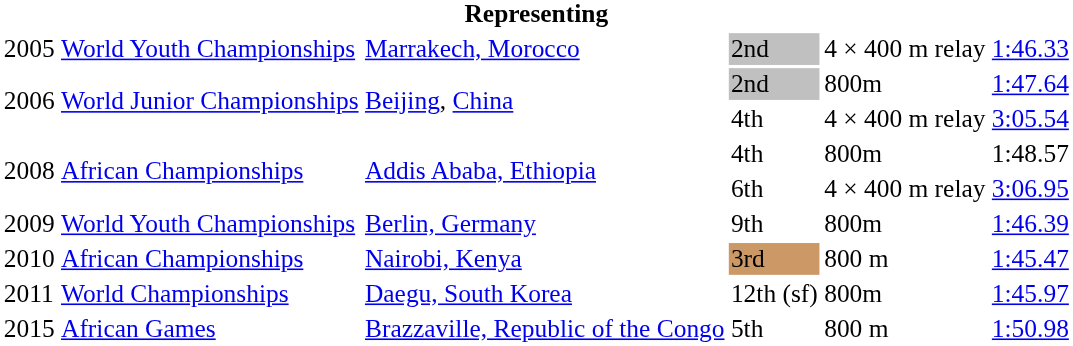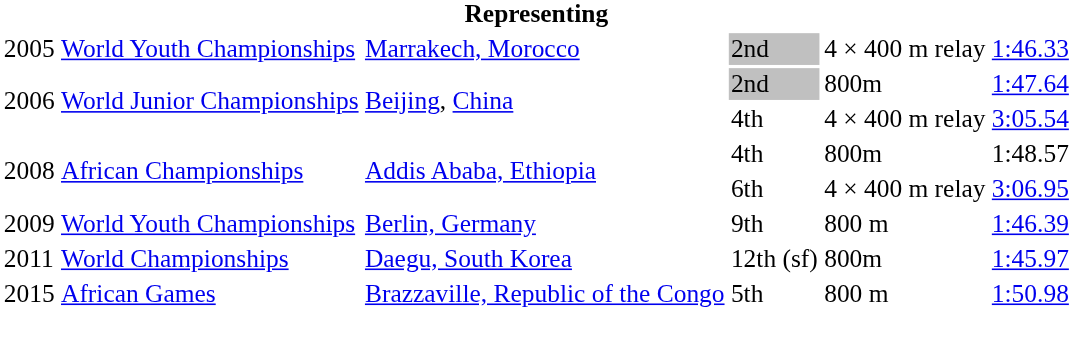2009 | column 5: 800m -> 800 m
- row: 2010 | African Championships | Nairobi, Kenya | 3rd | 800 m | 1:45.47
